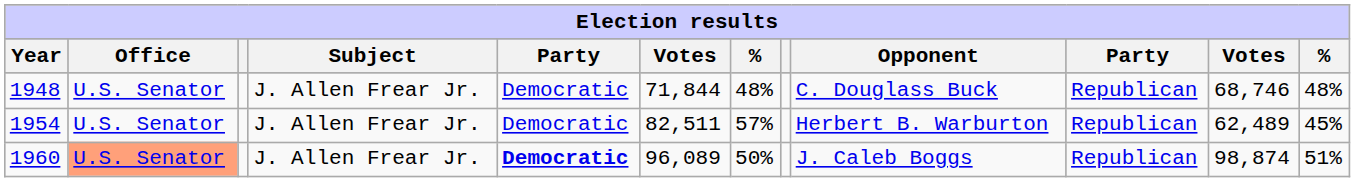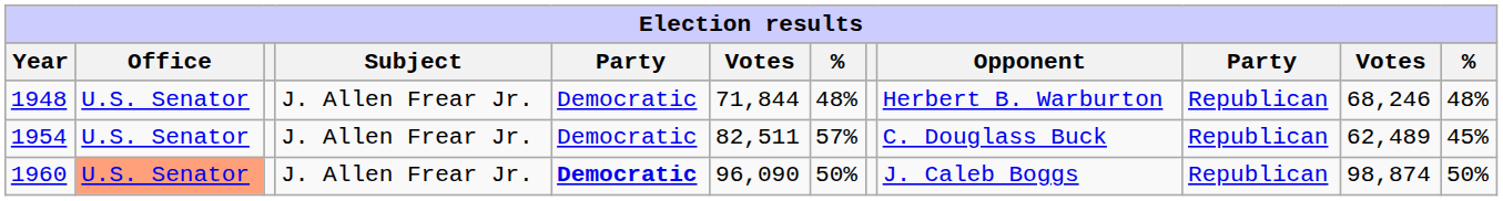1948 | Opponent: C. Douglass Buck -> Herbert B. Warburton
1948 | column 11: 68,746 -> 68,246
1954 | Opponent: Herbert B. Warburton -> C. Douglass Buck
1960 | column 6: 96,089 -> 96,090
1960 | column 12: 51% -> 50%
